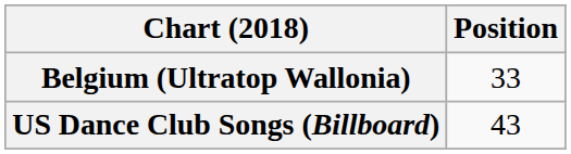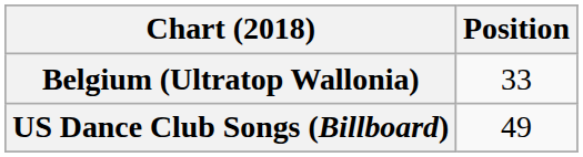US Dance Club Songs (Billboard) | Position: 43 -> 49
